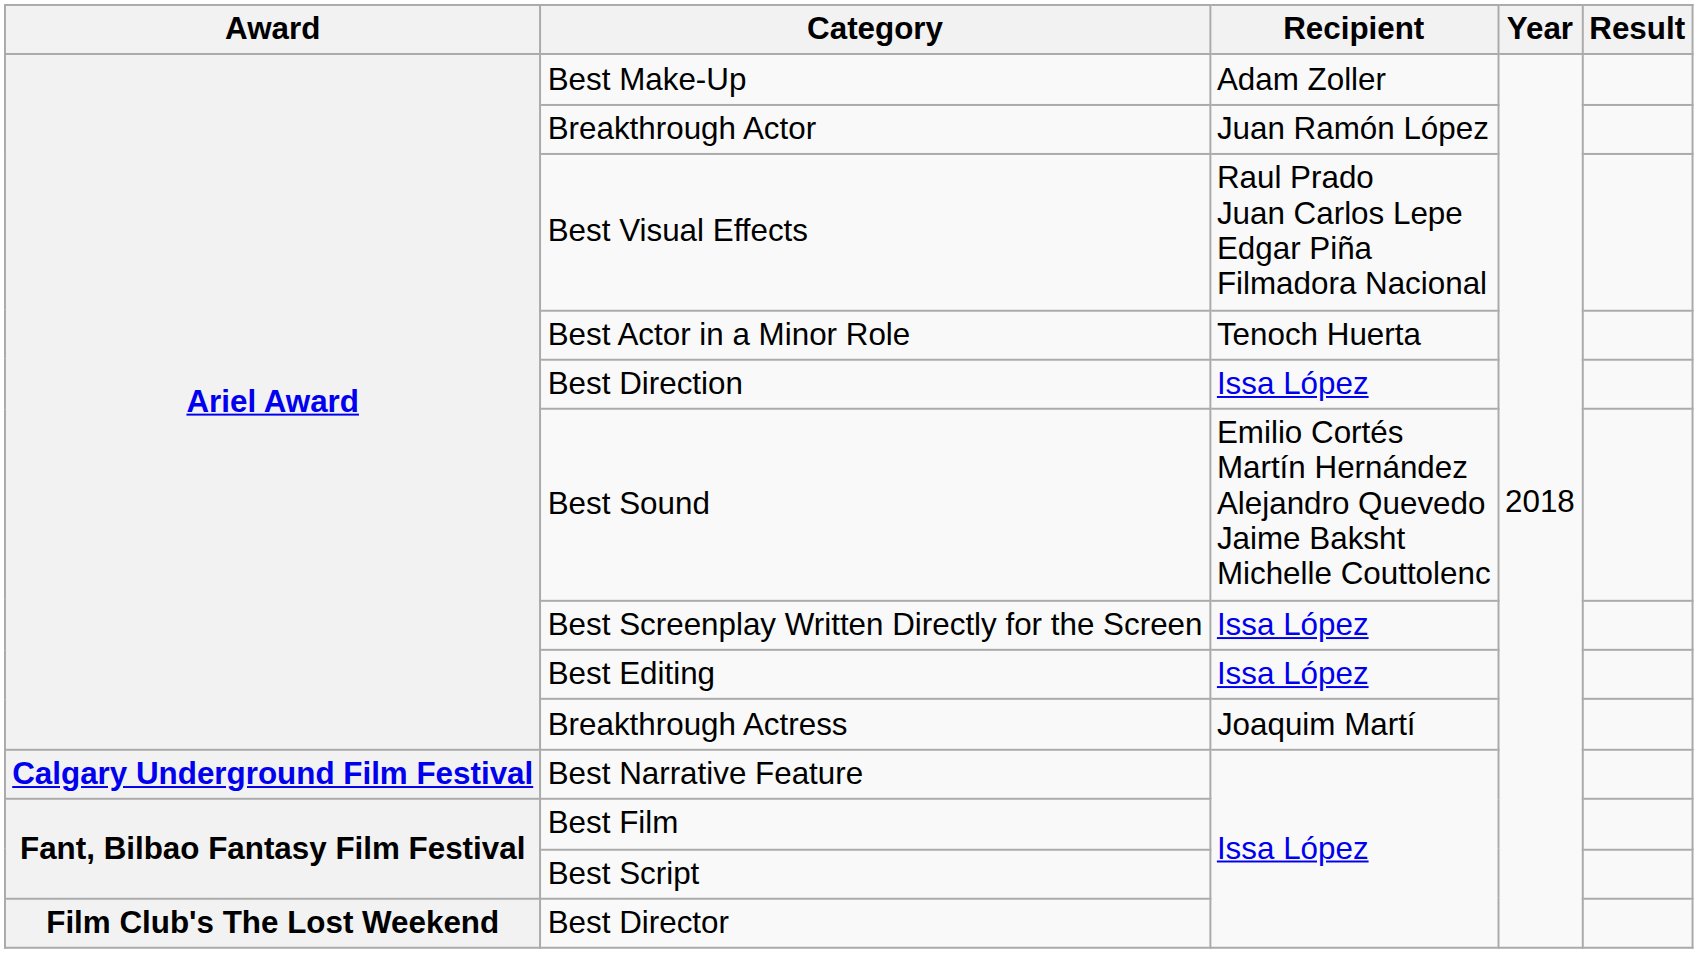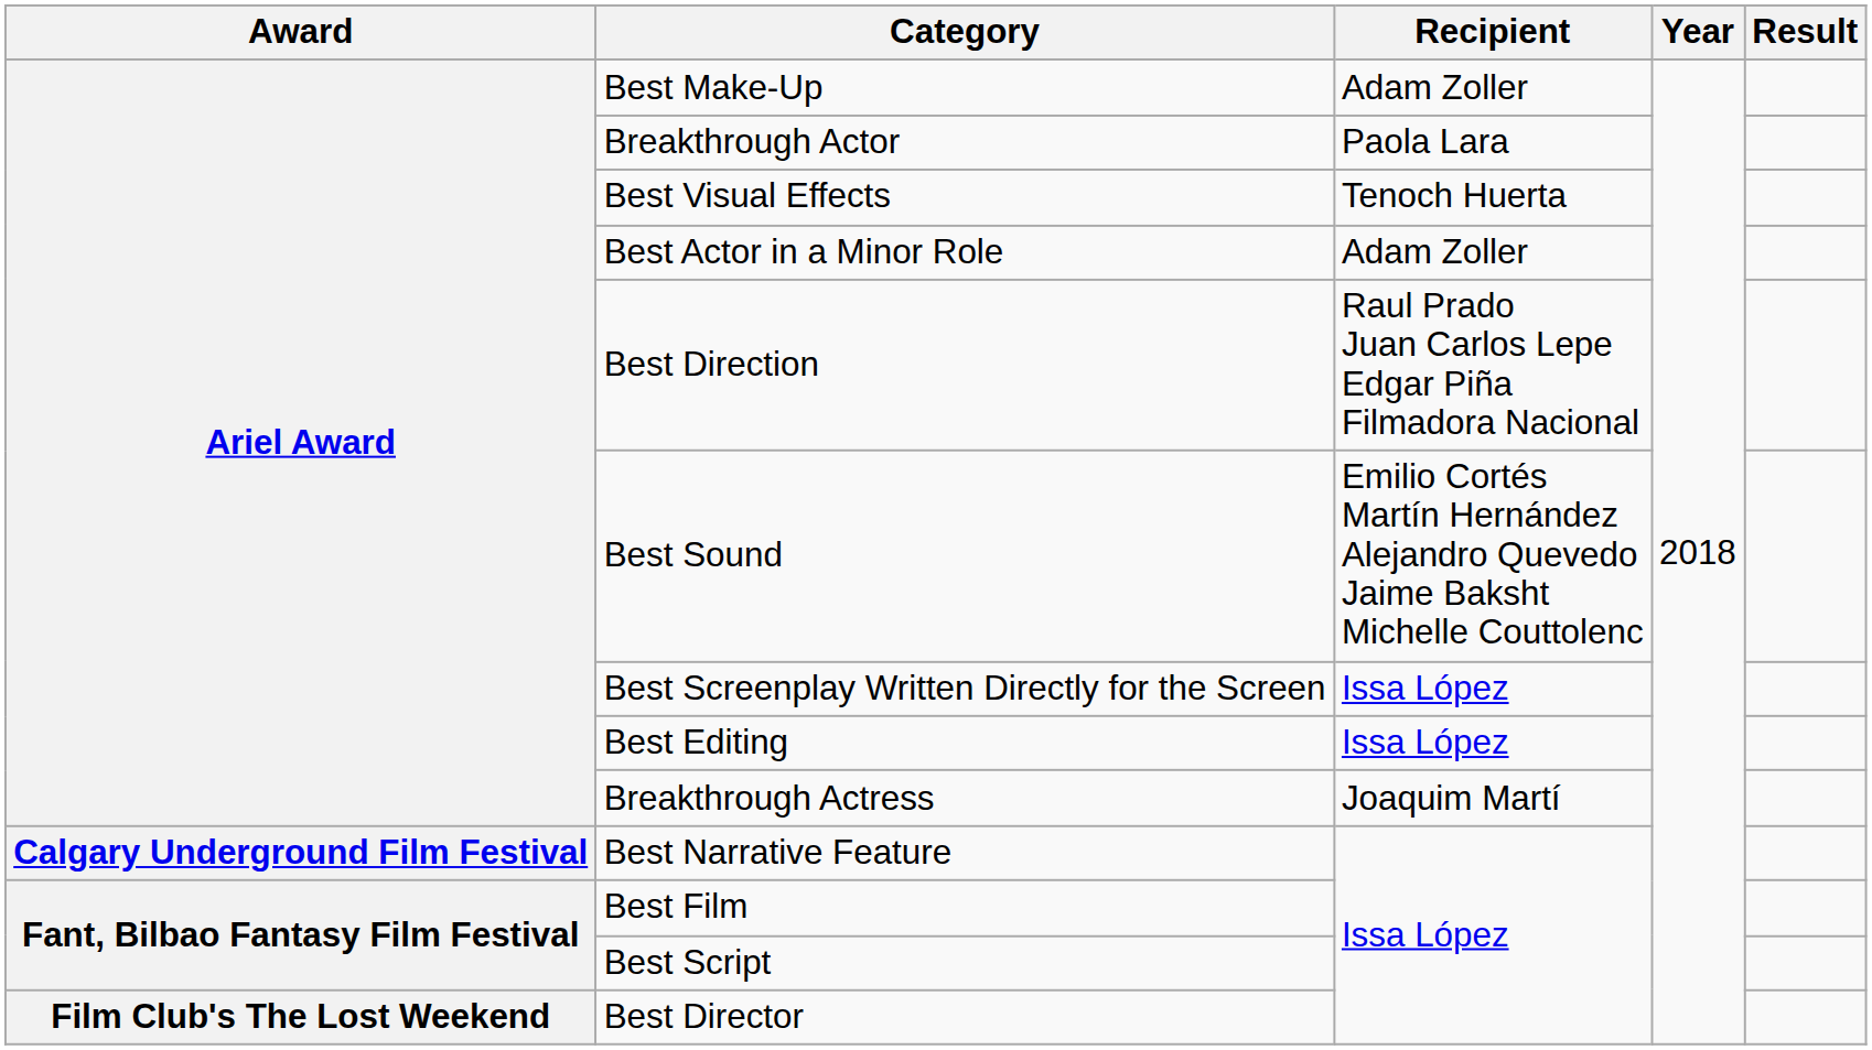Breakthrough Actor | Recipient: Juan Ramón López -> Paola Lara
Best Visual Effects | Recipient: Raul Prado Juan Carlos Lepe Edgar Piña Filmadora Nacional -> Tenoch Huerta
Best Actor in a Minor Role | Recipient: Tenoch Huerta -> Adam Zoller
Best Direction | Recipient: Issa López -> Raul Prado Juan Carlos Lepe Edgar Piña Filmadora Nacional
